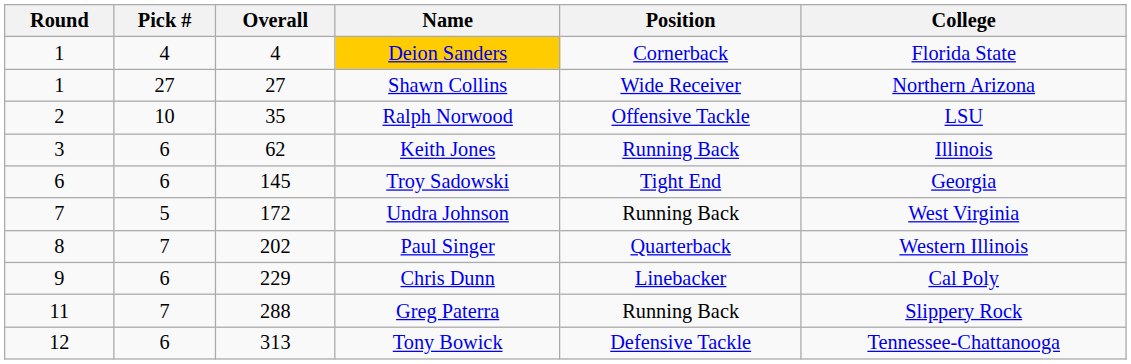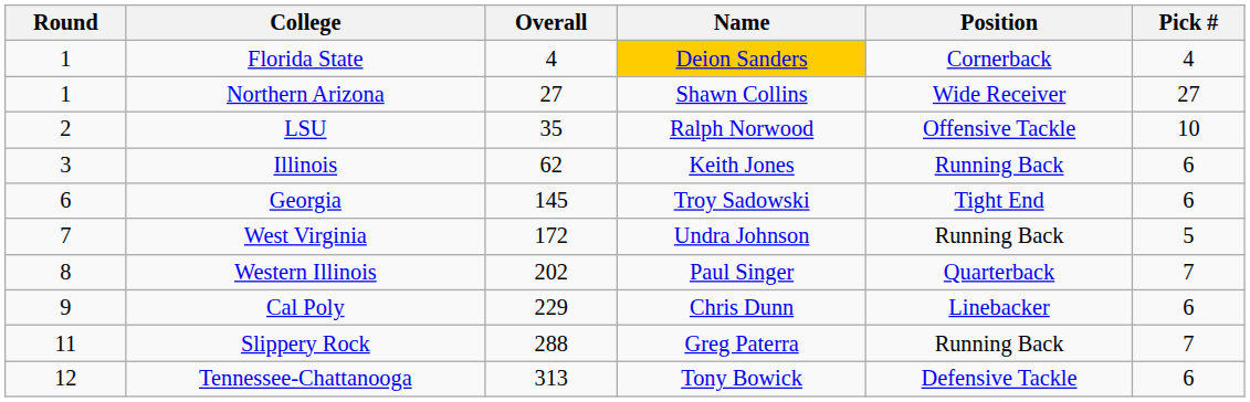columns swapped: Pick # <-> College
